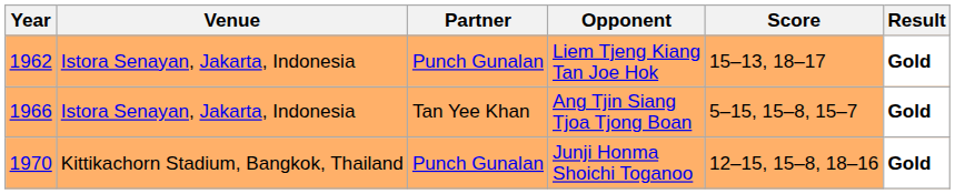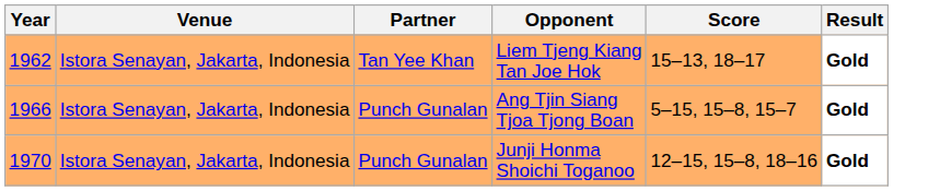Liem Tjeng Kiang Tan Joe Hok | Partner: Punch Gunalan -> Tan Yee Khan
Ang Tjin Siang Tjoa Tjong Boan | Partner: Tan Yee Khan -> Punch Gunalan
Junji Honma Shoichi Toganoo | Venue: Kittikachorn Stadium, Bangkok, Thailand -> Istora Senayan, Jakarta, Indonesia
